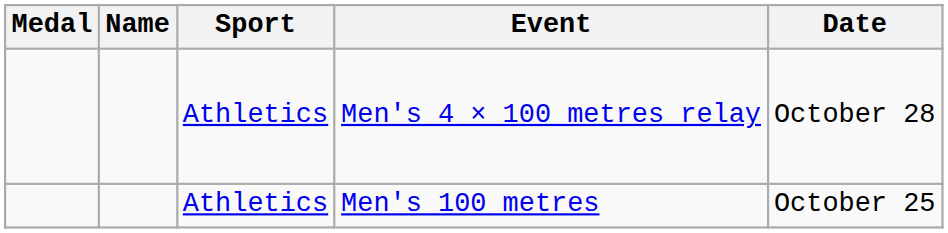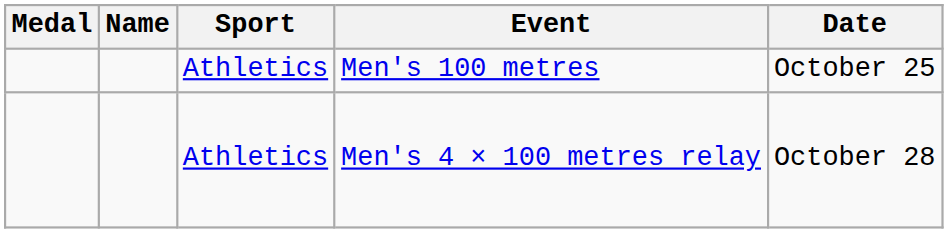rows swapped: Men's 100 metres <-> Men's 4 × 100 metres relay
